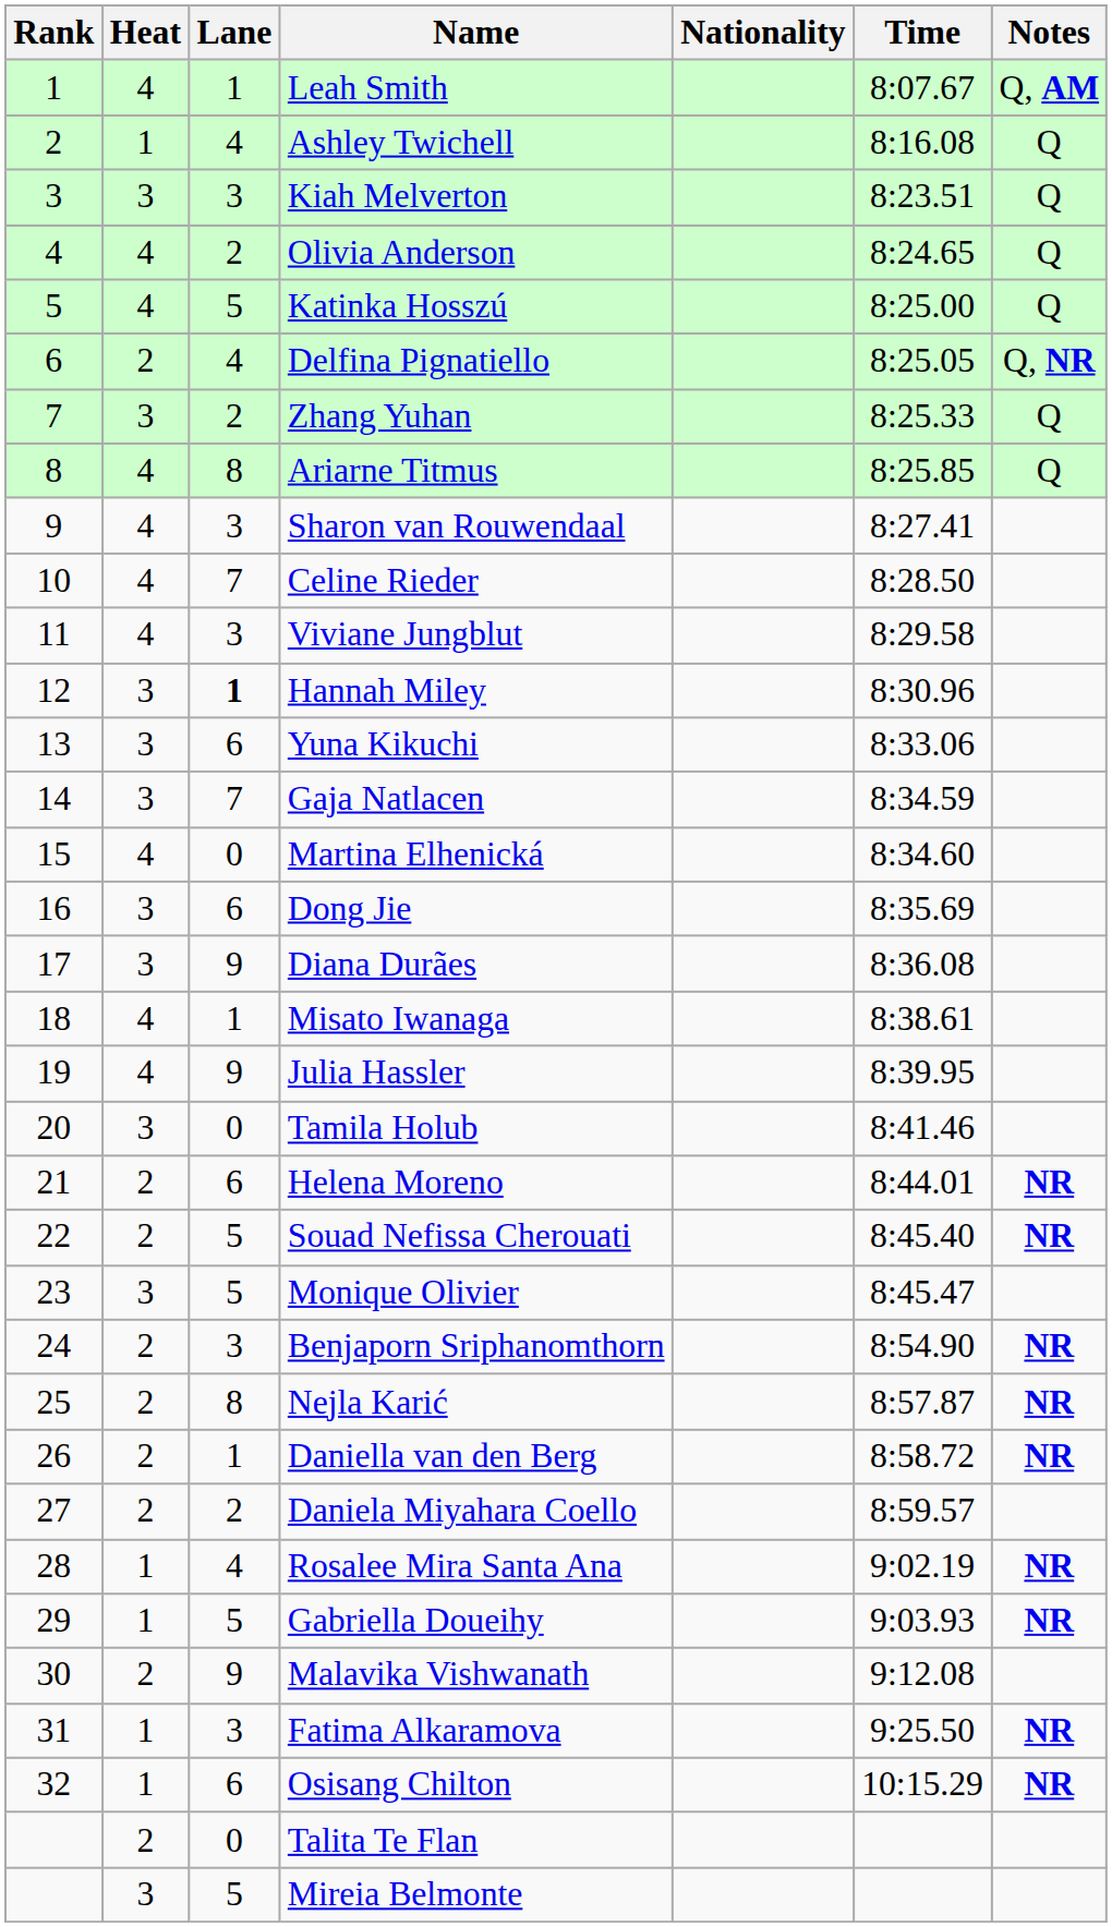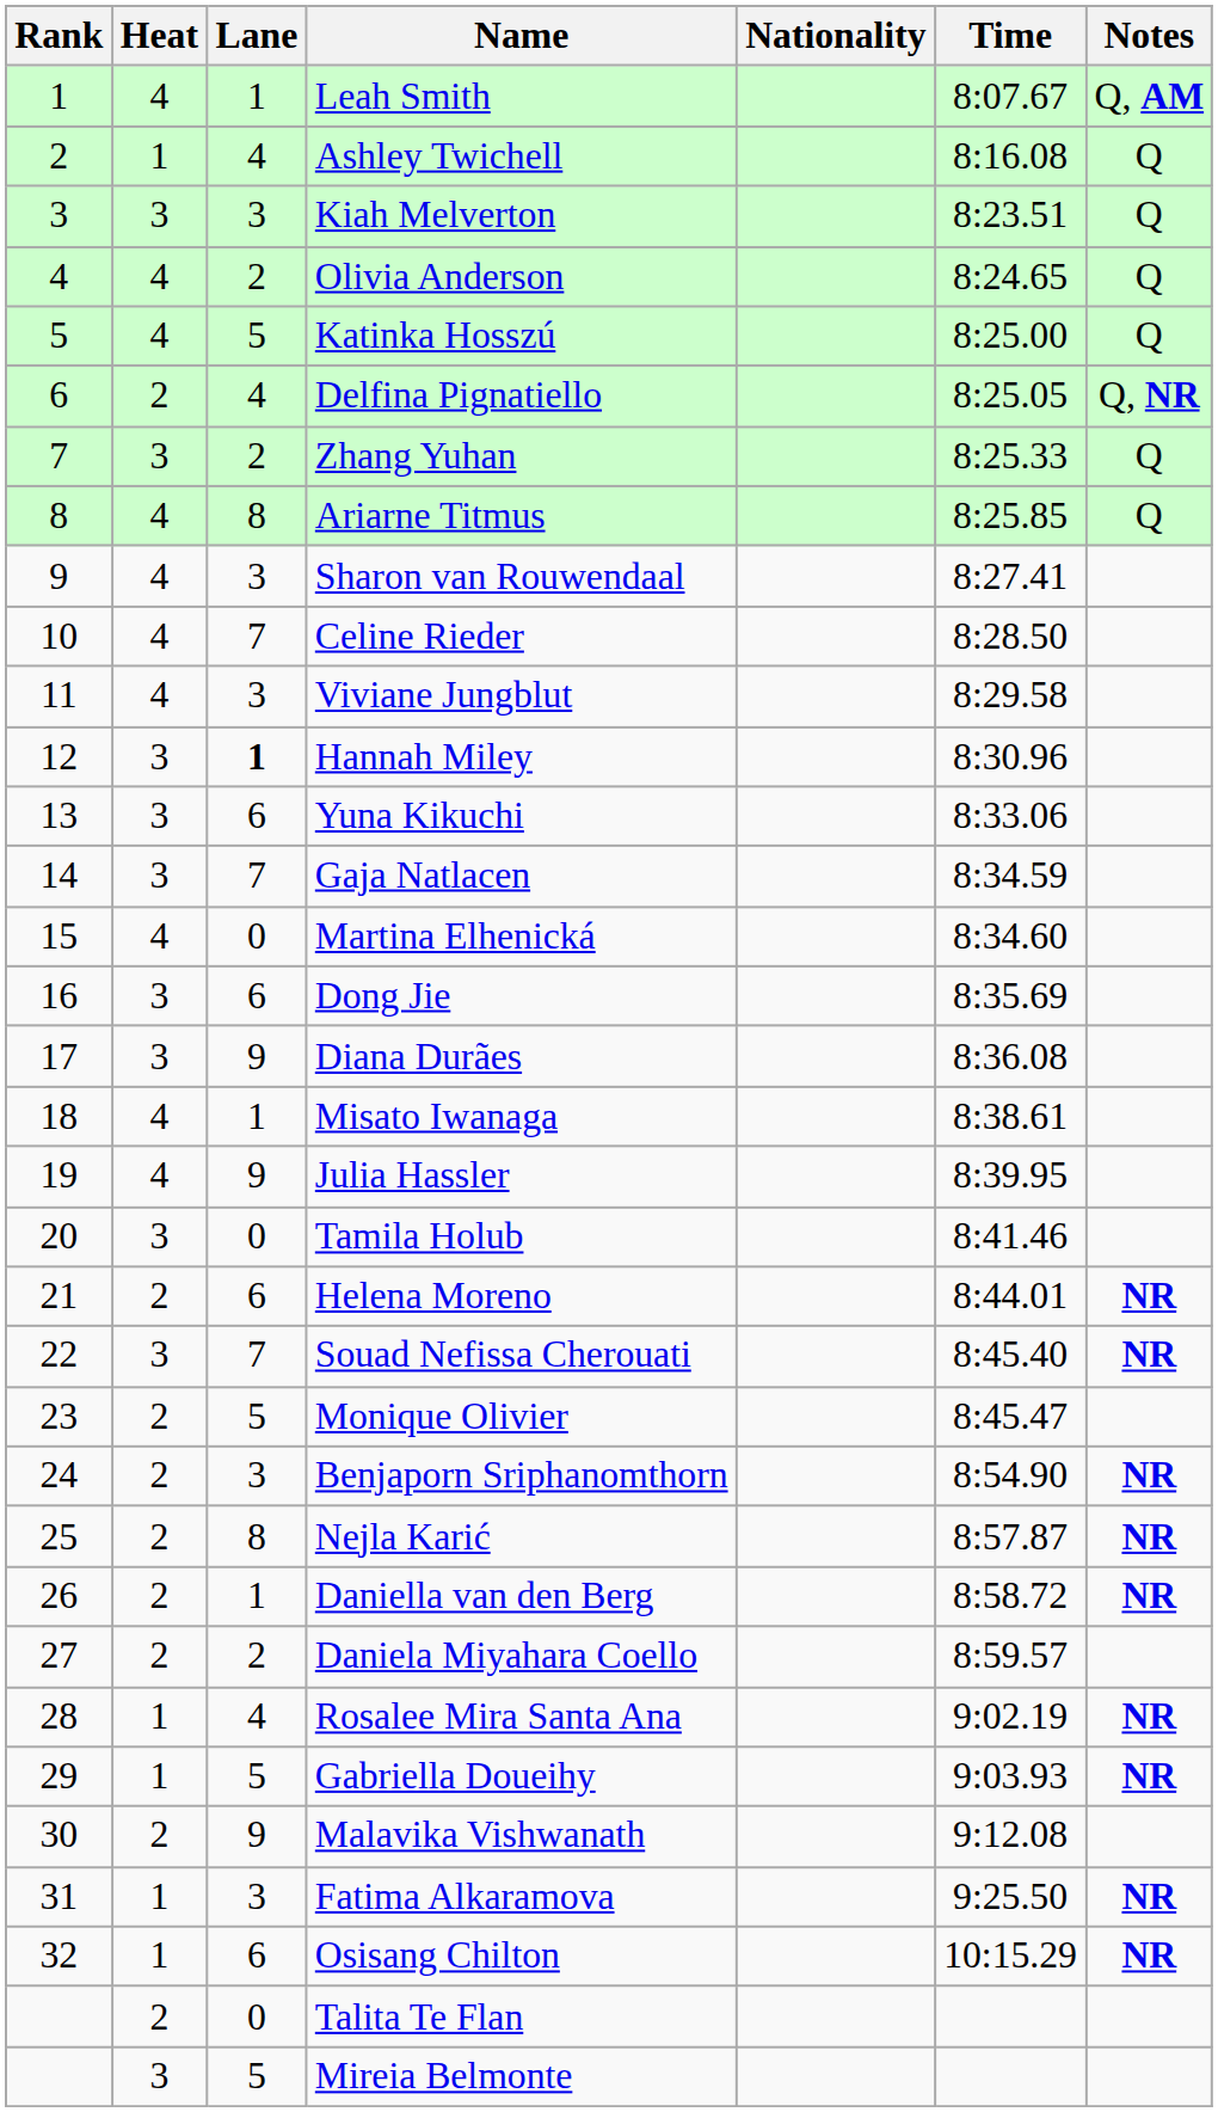Souad Nefissa Cherouati | Heat: 2 -> 3
Souad Nefissa Cherouati | Lane: 5 -> 7
Monique Olivier | Heat: 3 -> 2
